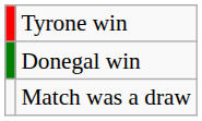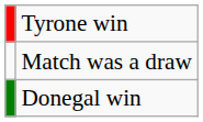rows swapped: Donegal win <-> Match was a draw
